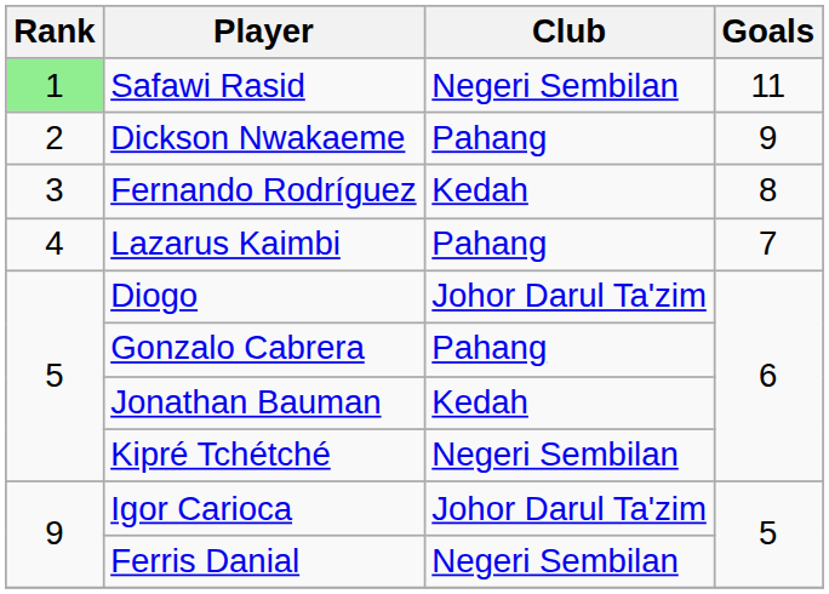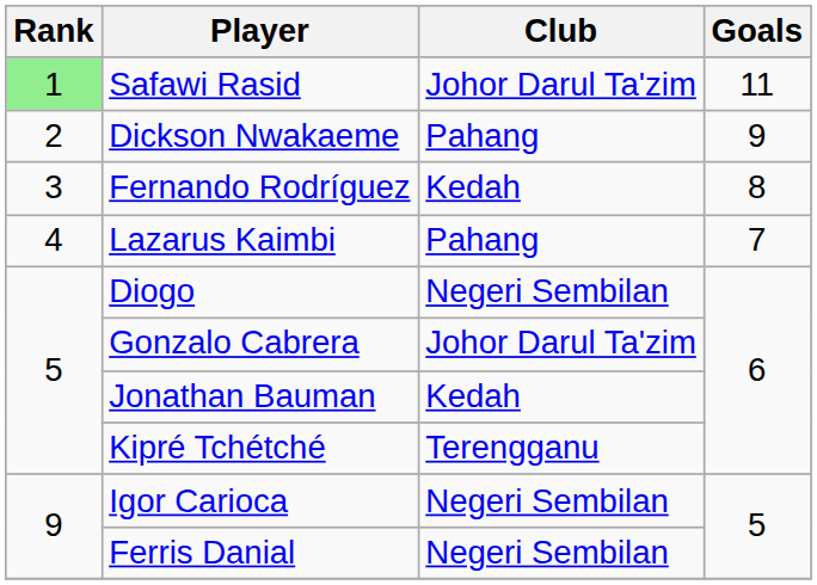Safawi Rasid | Club: Negeri Sembilan -> Johor Darul Ta'zim
Diogo | Club: Johor Darul Ta'zim -> Negeri Sembilan
Gonzalo Cabrera | Club: Pahang -> Johor Darul Ta'zim
Kipré Tchétché | Club: Negeri Sembilan -> Terengganu
Igor Carioca | Club: Johor Darul Ta'zim -> Negeri Sembilan
